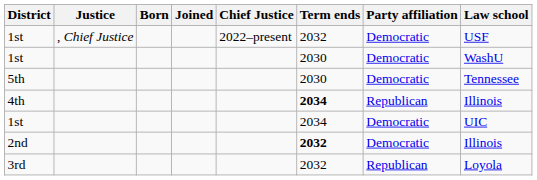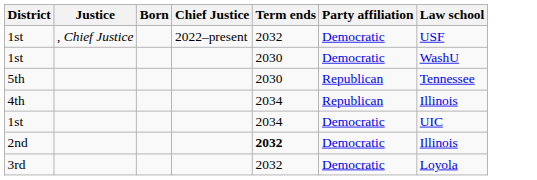- column: Joined
5th | Party affiliation: Democratic -> Republican
4th | Term ends: bold -> normal
3rd | Party affiliation: Republican -> Democratic
